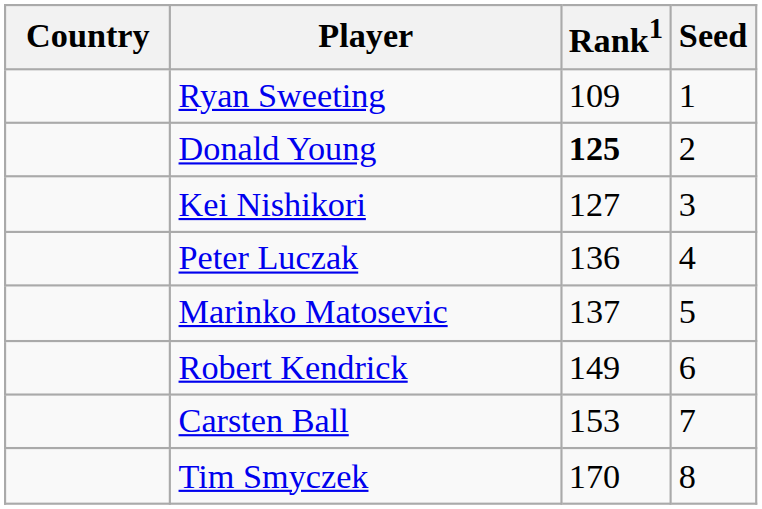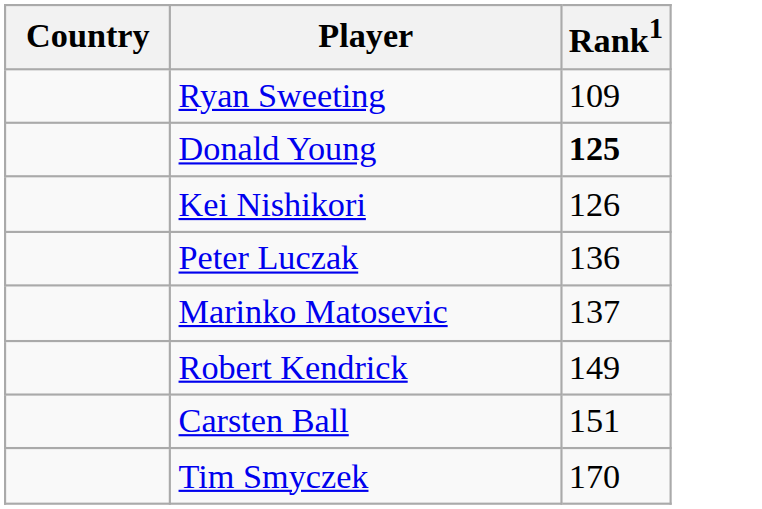- column: Seed | 1 | 2 | 3 | 4 | 5 | 6 | 7 | 8
Kei Nishikori | Rank1: 127 -> 126
Carsten Ball | Rank1: 153 -> 151
